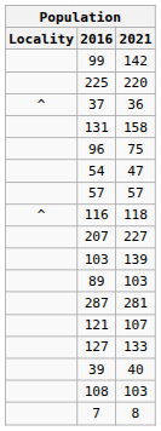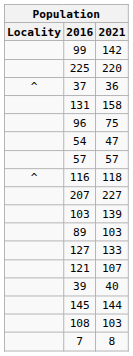- row: 287 | 281
rows swapped: 127 <-> 121
+ row: 145 | 144
